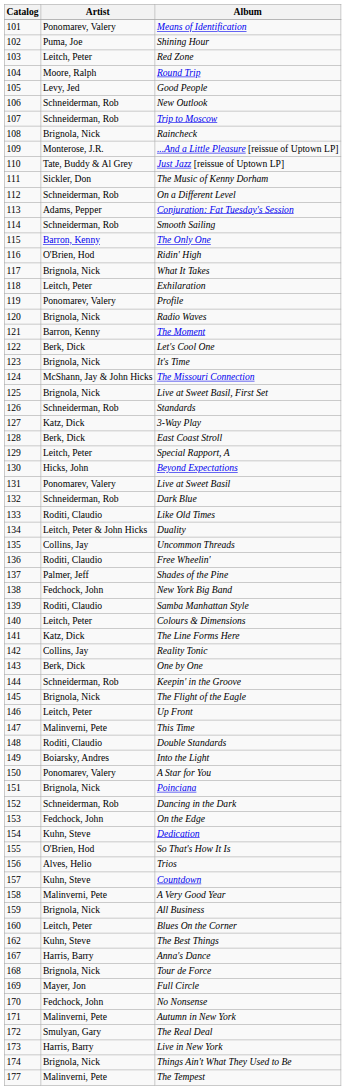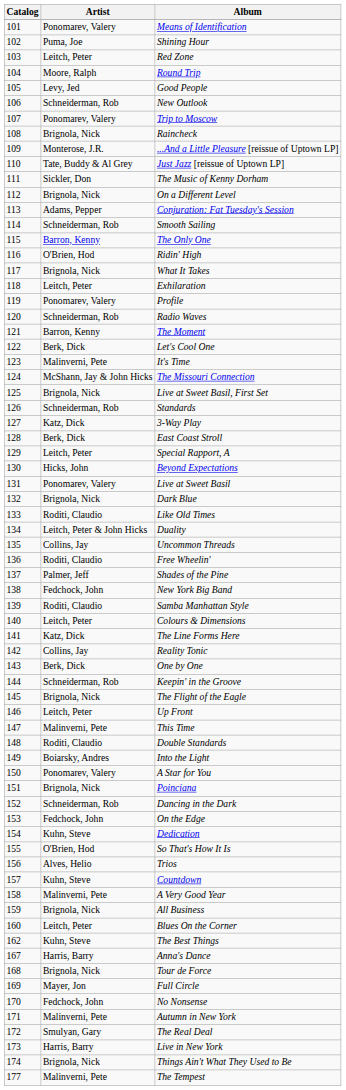Trip to Moscow | Artist: Schneiderman, Rob -> Ponomarev, Valery
On a Different Level | Artist: Schneiderman, Rob -> Brignola, Nick
Radio Waves | Artist: Brignola, Nick -> Schneiderman, Rob
It's Time | Artist: Brignola, Nick -> Malinverni, Pete
Dark Blue | Artist: Schneiderman, Rob -> Brignola, Nick
